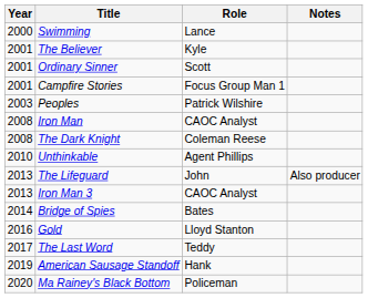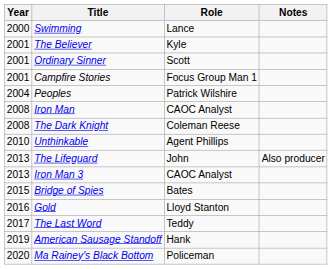Peoples | Year: 2003 -> 2004
Bridge of Spies | Year: 2014 -> 2015
